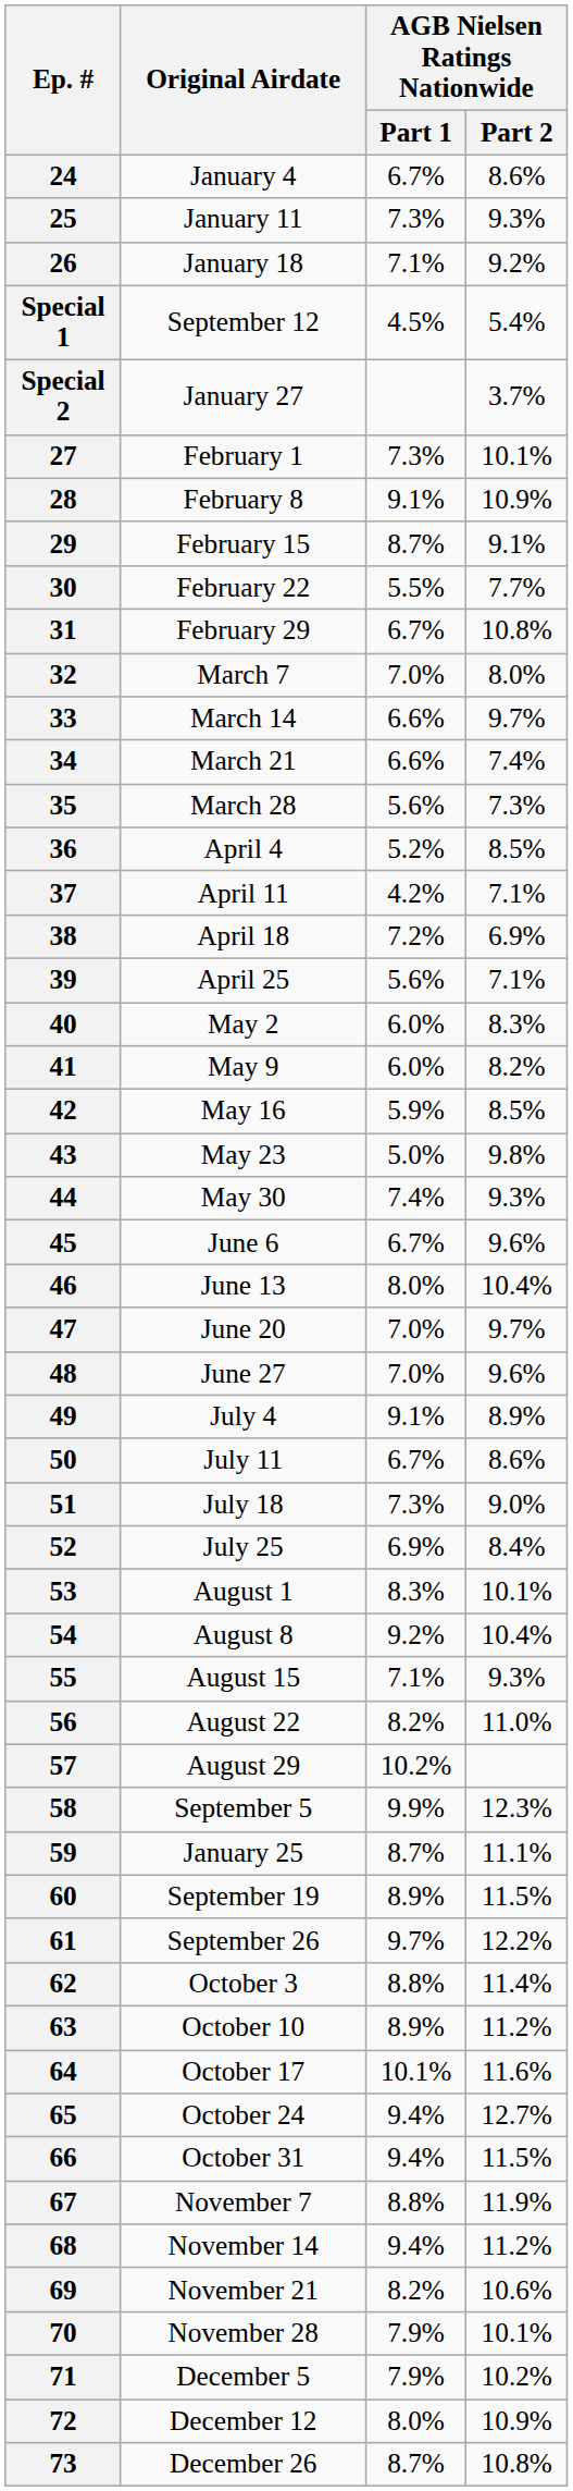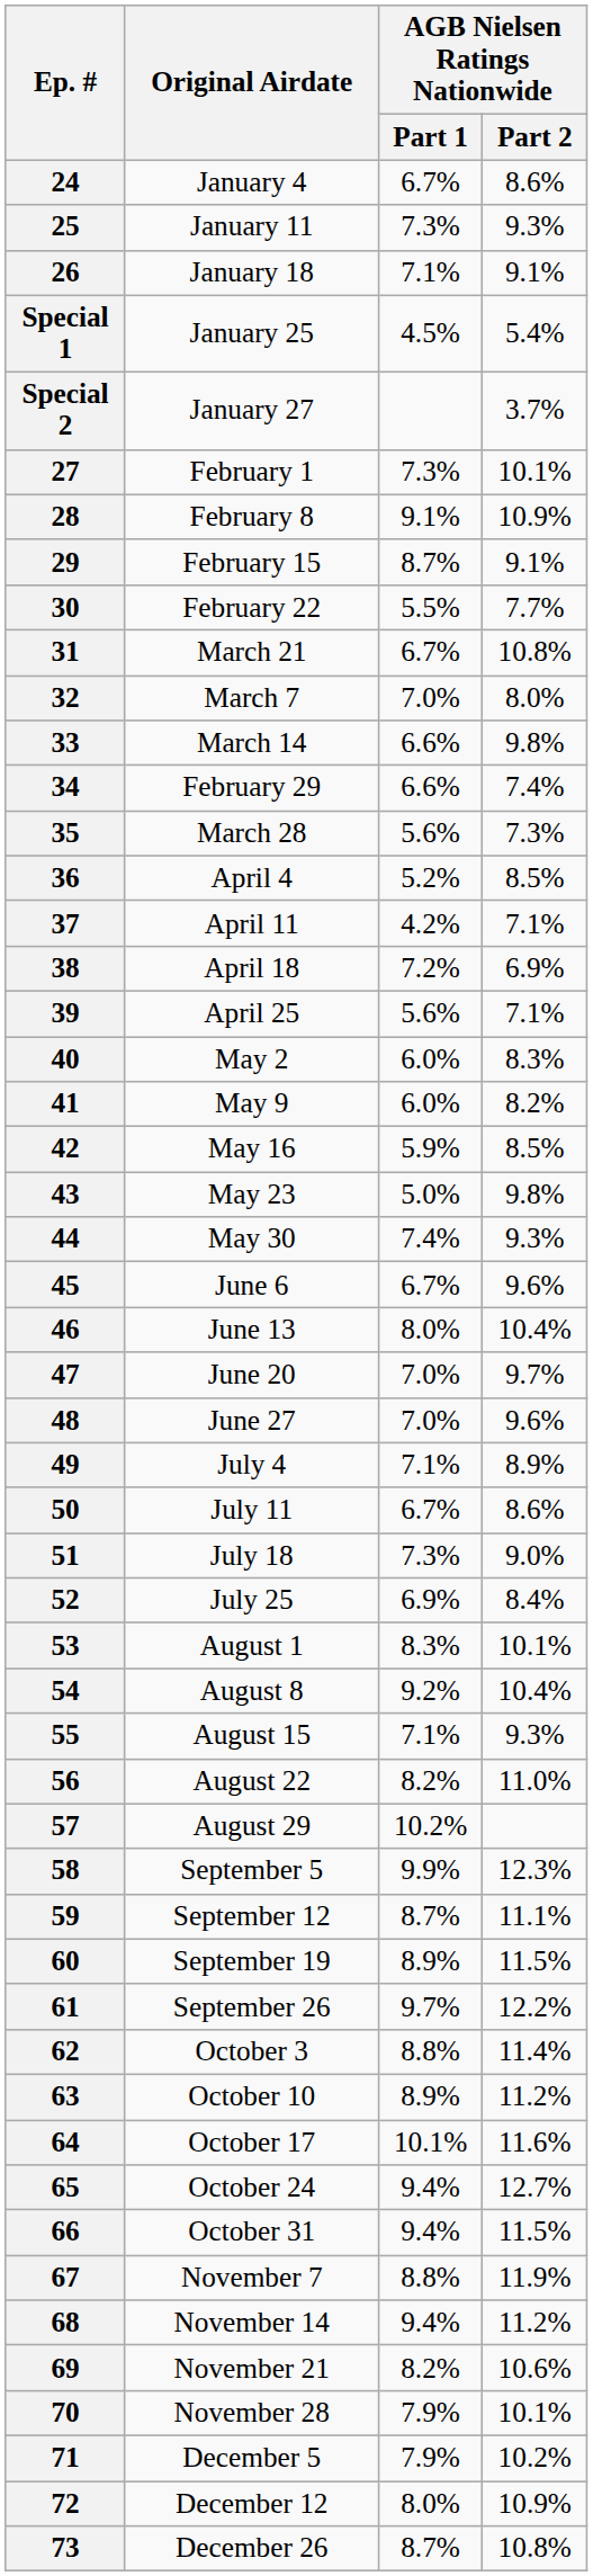26 | AGB Nielsen Ratings Nationwide / Part 2: 9.2% -> 9.1%
Special 1 | Original Airdate: September 12 -> January 25
31 | Original Airdate: February 29 -> March 21
33 | AGB Nielsen Ratings Nationwide / Part 2: 9.7% -> 9.8%
34 | Original Airdate: March 21 -> February 29
49 | AGB Nielsen Ratings Nationwide / Part 1: 9.1% -> 7.1%
59 | Original Airdate: January 25 -> September 12
